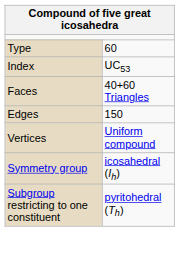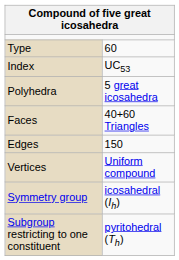+ row: Polyhedra | 5 great icosahedra
